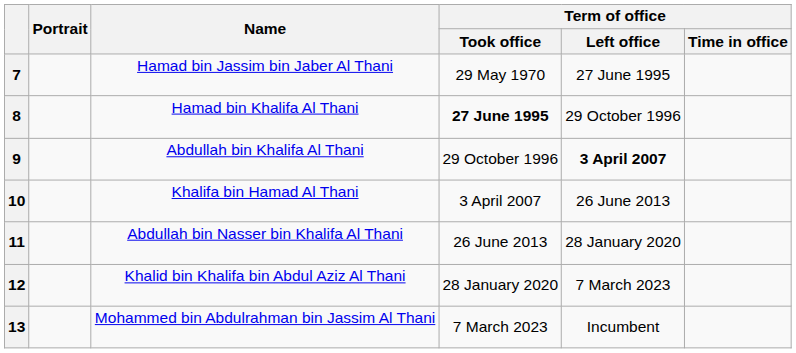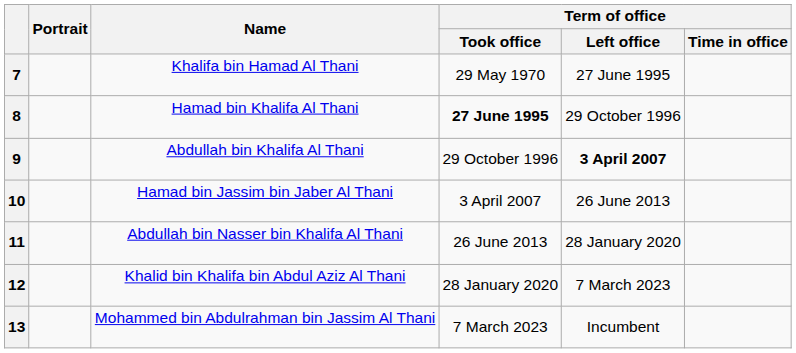7 | Name: Hamad bin Jassim bin Jaber Al Thani -> Khalifa bin Hamad Al Thani
10 | Name: Khalifa bin Hamad Al Thani -> Hamad bin Jassim bin Jaber Al Thani
